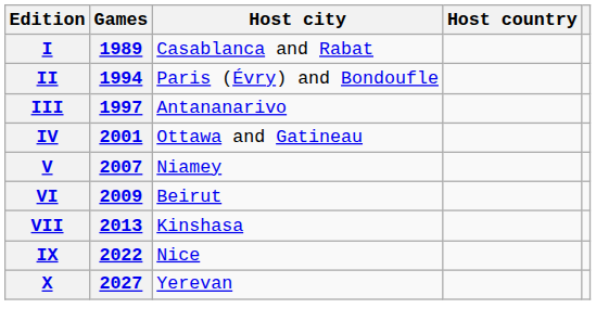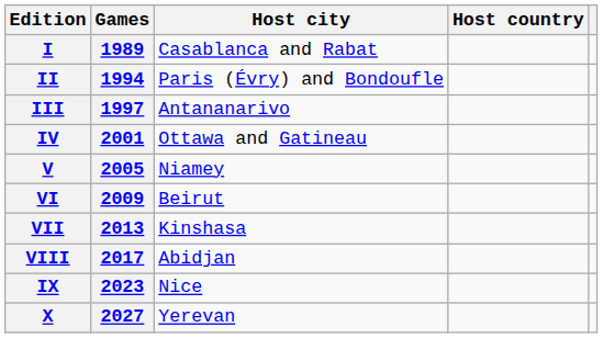V | Games: 2007 -> 2005
+ row: VIII | 2017 | Abidjan
IX | Games: 2022 -> 2023
